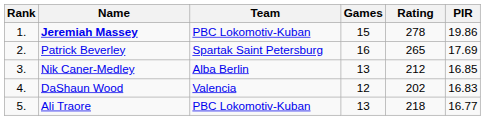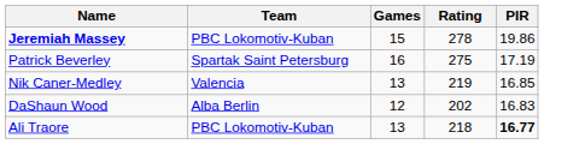- column: Rank | 1. | 2. | 3. | 4. | 5.
Patrick Beverley | Rating: 265 -> 275
Patrick Beverley | PIR: 17.69 -> 17.19
Nik Caner-Medley | Team: Alba Berlin -> Valencia
Nik Caner-Medley | Rating: 212 -> 219
DaShaun Wood | Team: Valencia -> Alba Berlin
Ali Traore | PIR: normal -> bold
